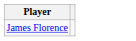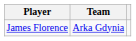+ column: Team | Arka Gdynia
